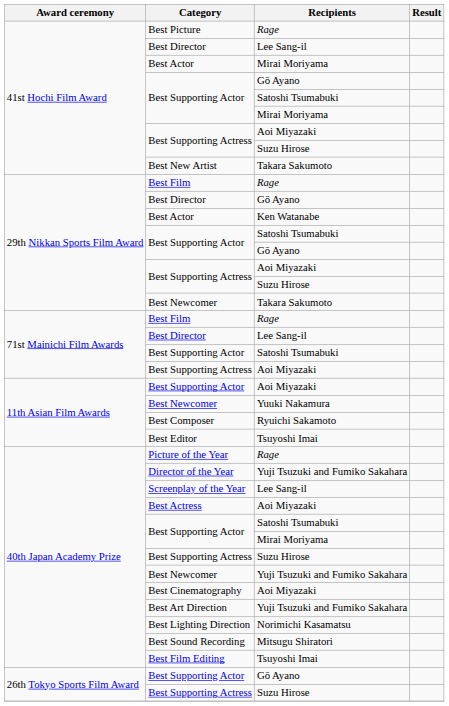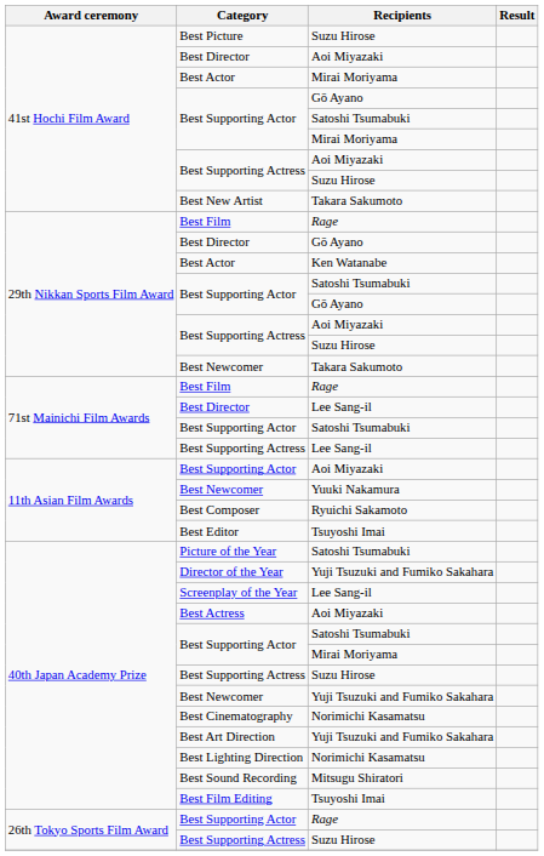Best Picture | Recipients: Rage -> Suzu Hirose
41st Hochi Film Award / Best Director | Recipients: Lee Sang-il -> Aoi Miyazaki
71st Mainichi Film Awards / Best Supporting Actress | Recipients: Aoi Miyazaki -> Lee Sang-il
Picture of the Year | Recipients: Rage -> Satoshi Tsumabuki
Best Cinematography | Recipients: Aoi Miyazaki -> Norimichi Kasamatsu
26th Tokyo Sports Film Award / Best Supporting Actor | Recipients: Gō Ayano -> Rage
